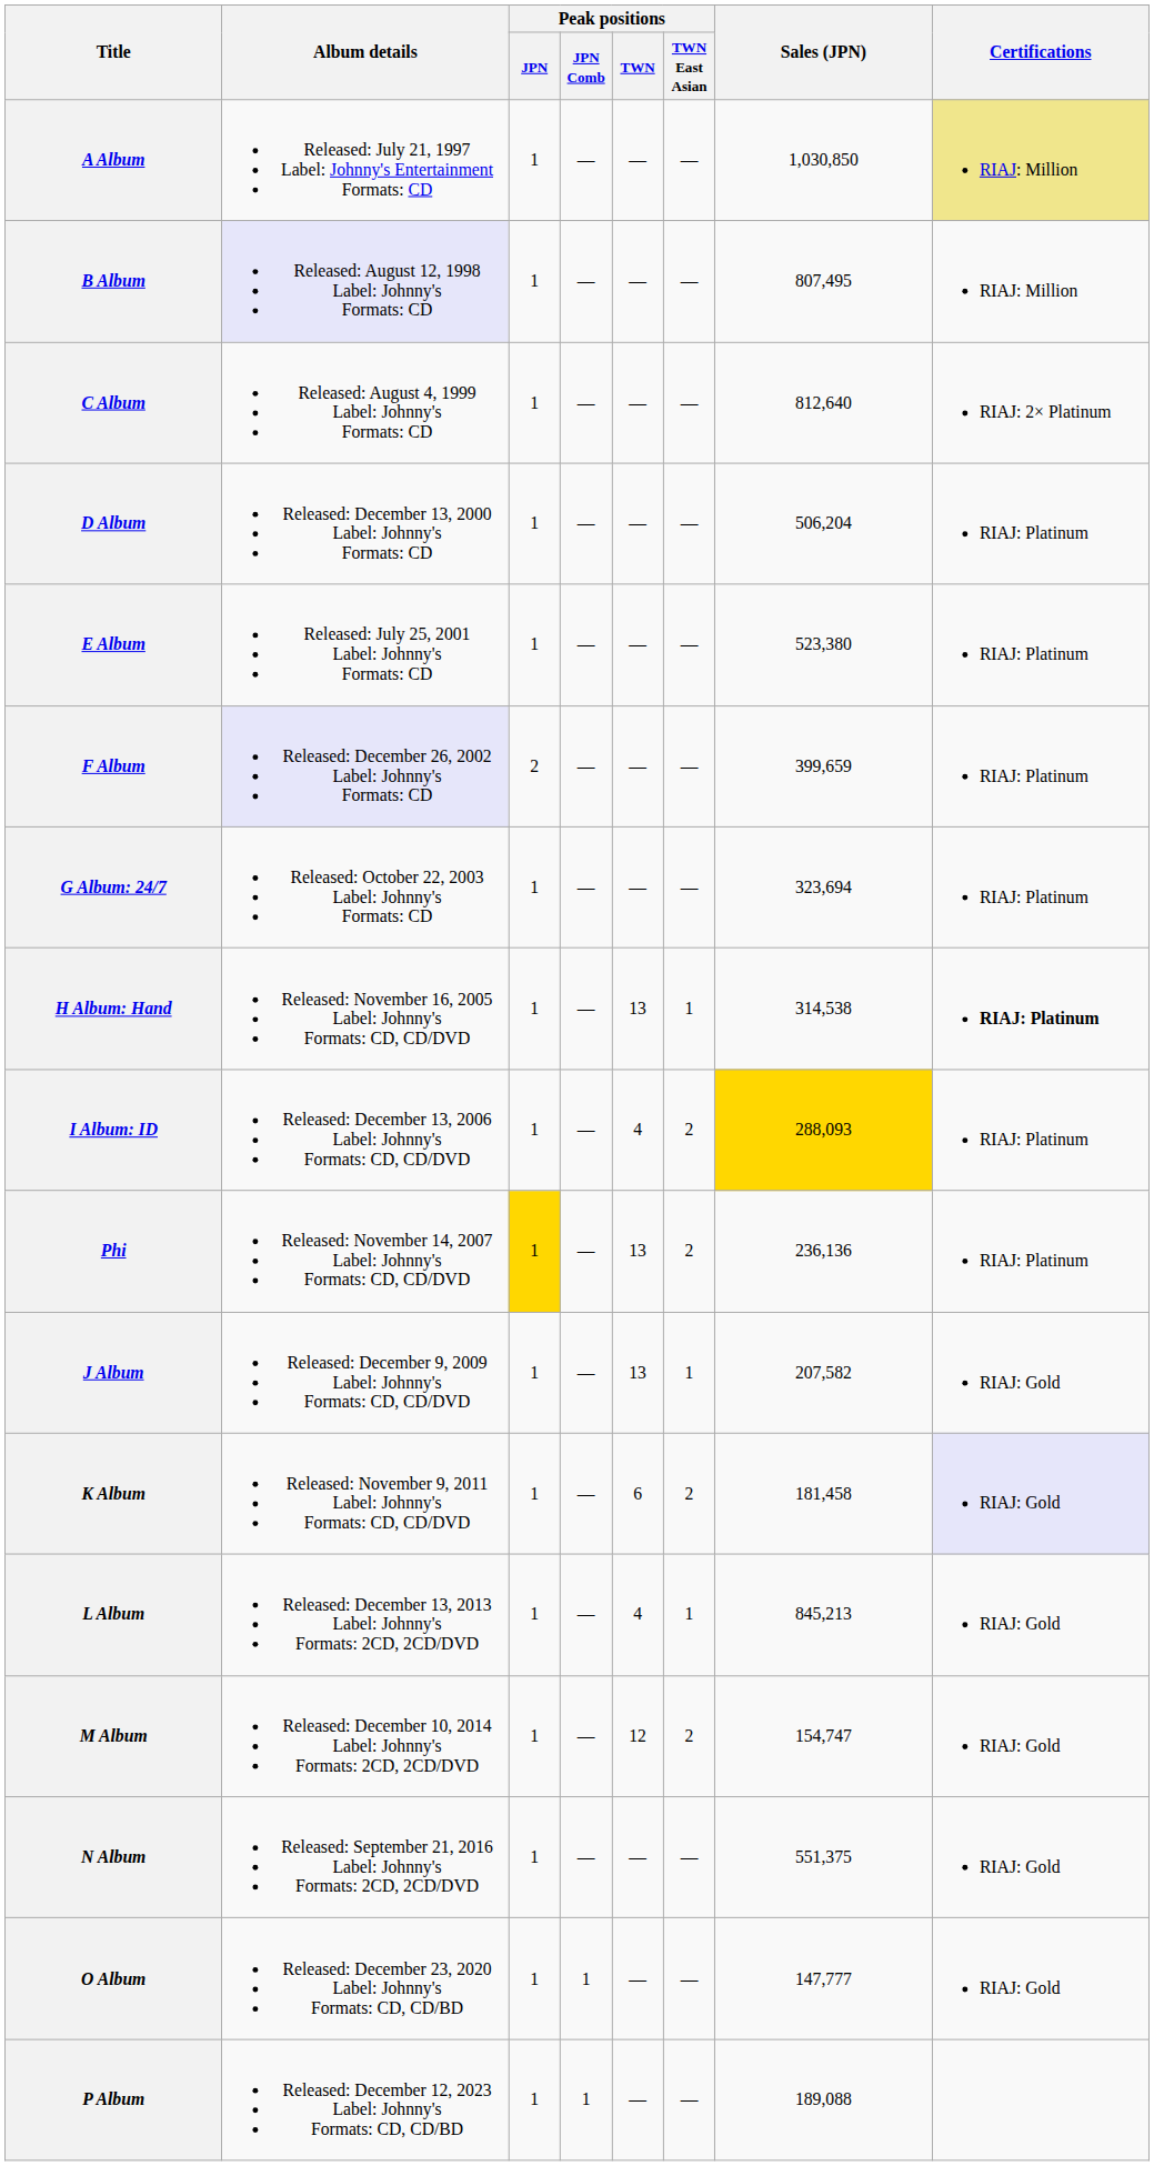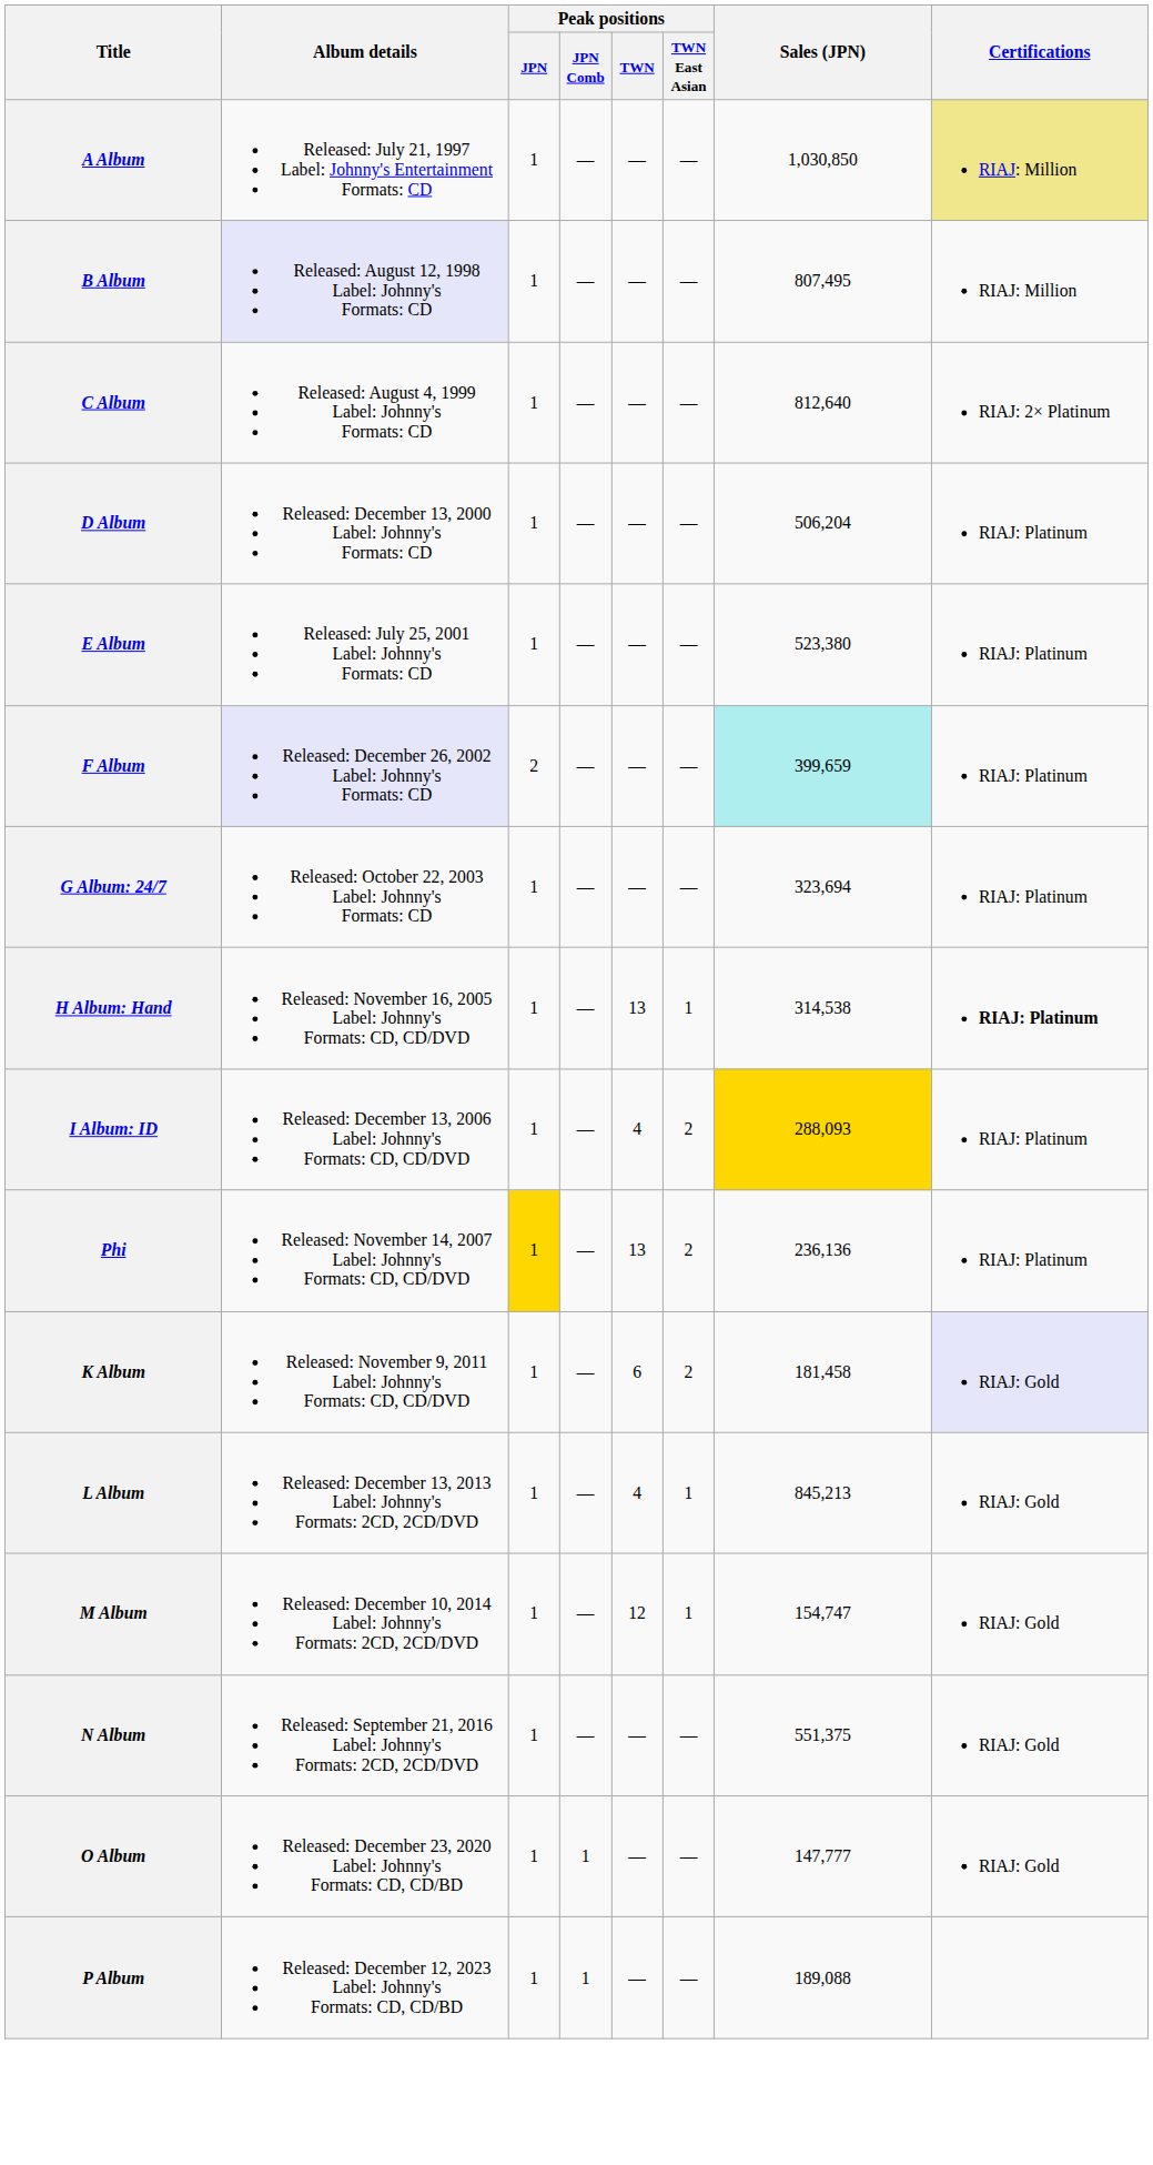F Album | Sales (JPN): no background -> paleturquoise background
- row: J Album | Released: December 9, 2009 Label: Johnny's Formats: CD, CD/DVD | 1 | — | 13 | 1 | 207,582 | RIAJ: Gold
M Album | Peak positions / TWN East Asian: 2 -> 1
